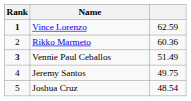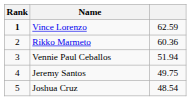Vennie Paul Ceballos | Rank: bold -> normal
Vennie Paul Ceballos | column 3: 51.49 -> 51.94
